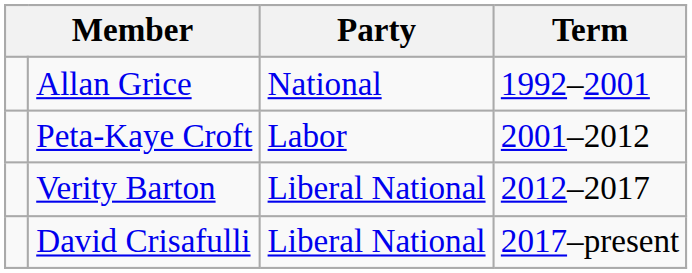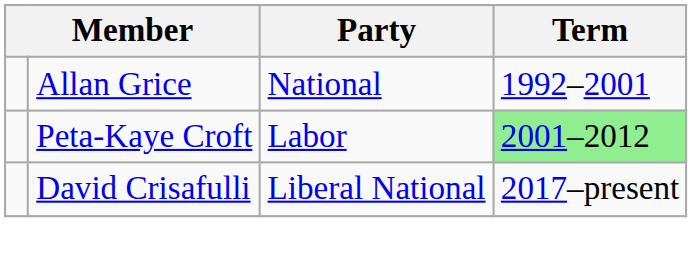Peta-Kaye Croft | Term: no background -> lightgreen background
- row: Verity Barton | Liberal National | 2012–2017
